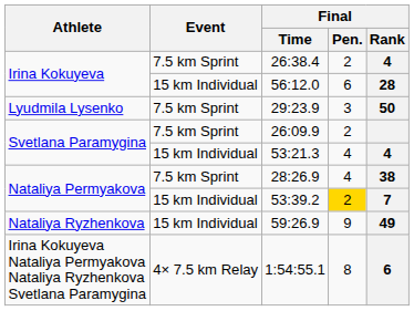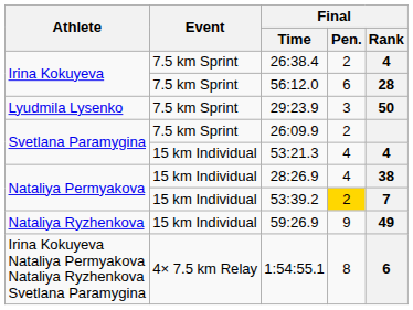56:12.0 | Event: 15 km Individual -> 7.5 km Sprint
28:26.9 | Event: 7.5 km Sprint -> 15 km Individual
